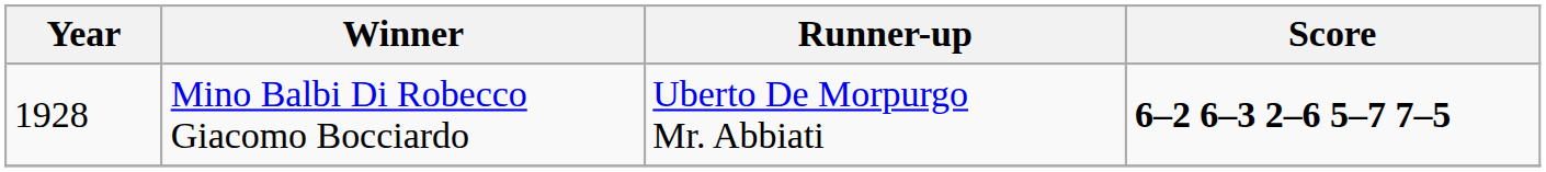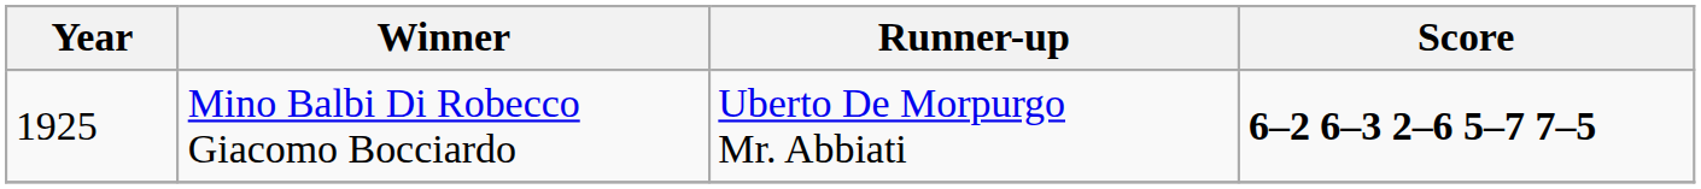Mino Balbi Di Robecco Giacomo Bocciardo | Year: 1928 -> 1925
